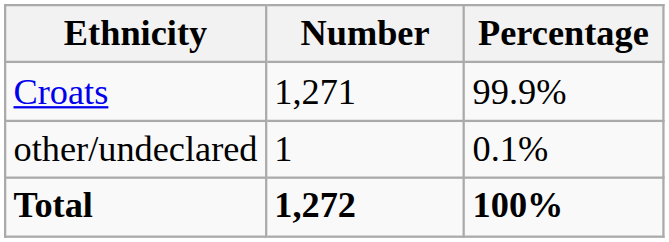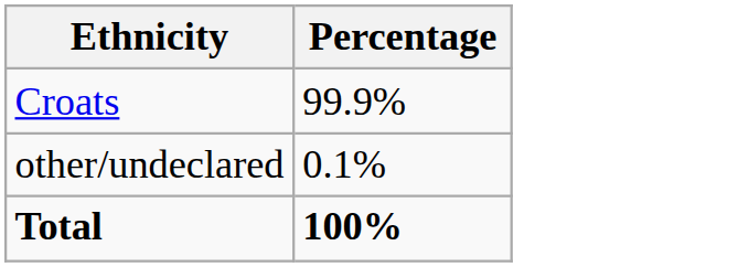- column: Number | 1,271 | 1 | 1,272
